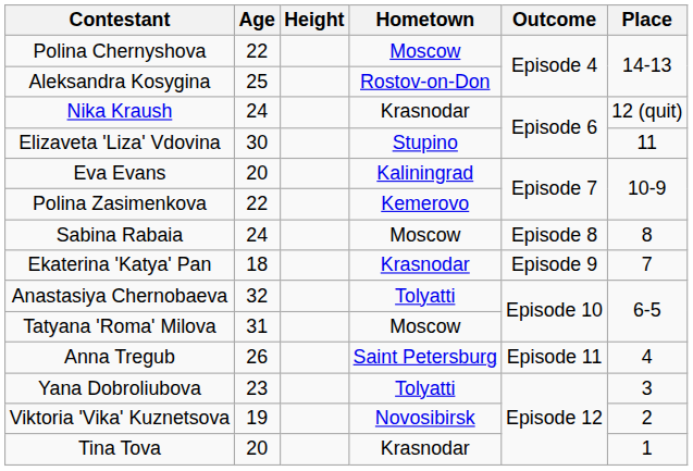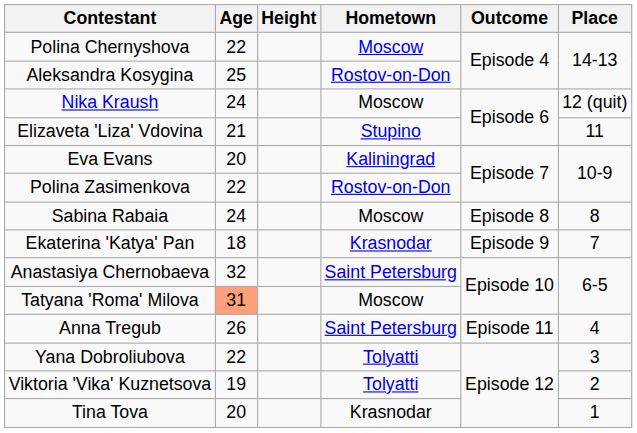Nika Kraush | Hometown: Krasnodar -> Moscow
Elizaveta 'Liza' Vdovina | Age: 30 -> 21
Polina Zasimenkova | Hometown: Kemerovo -> Rostov-on-Don
Anastasiya Chernobaeva | Hometown: Tolyatti -> Saint Petersburg
Tatyana 'Roma' Milova | Age: no background -> lightsalmon background
Yana Dobroliubova | Age: 23 -> 22
Viktoria 'Vika' Kuznetsova | Hometown: Novosibirsk -> Tolyatti
